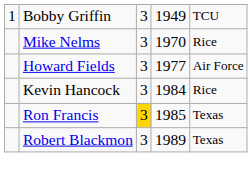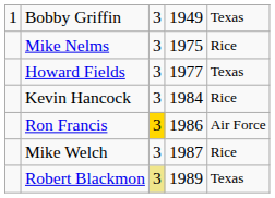Bobby Griffin | column 5: TCU -> Texas
Mike Nelms | column 4: 1970 -> 1975
Howard Fields | column 5: Air Force -> Texas
Ron Francis | column 4: 1985 -> 1986
Ron Francis | column 5: Texas -> Air Force
+ row: Mike Welch | 3 | 1987 | Rice
Robert Blackmon | column 3: no background -> khaki background
